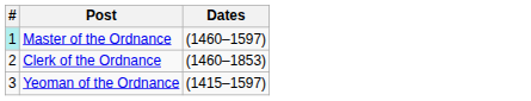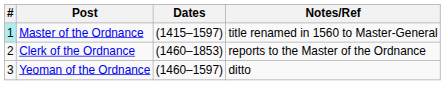+ column: Notes/Ref | title renamed in 1560 to Master-General | reports to the Master of the Ordnance | ditto
Master of the Ordnance | Dates: (1460–1597) -> (1415–1597)
Yeoman of the Ordnance | Dates: (1415–1597) -> (1460–1597)
